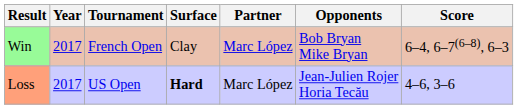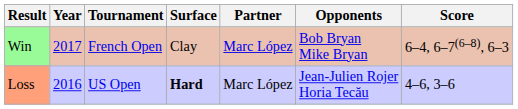Loss | Year: 2017 -> 2016
